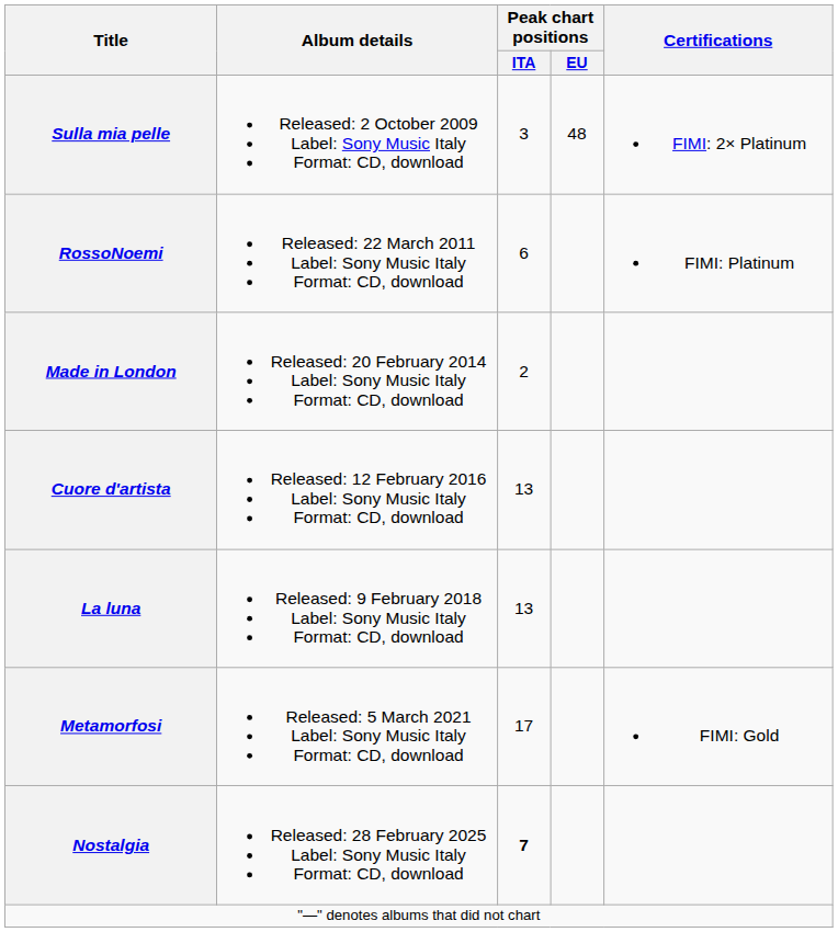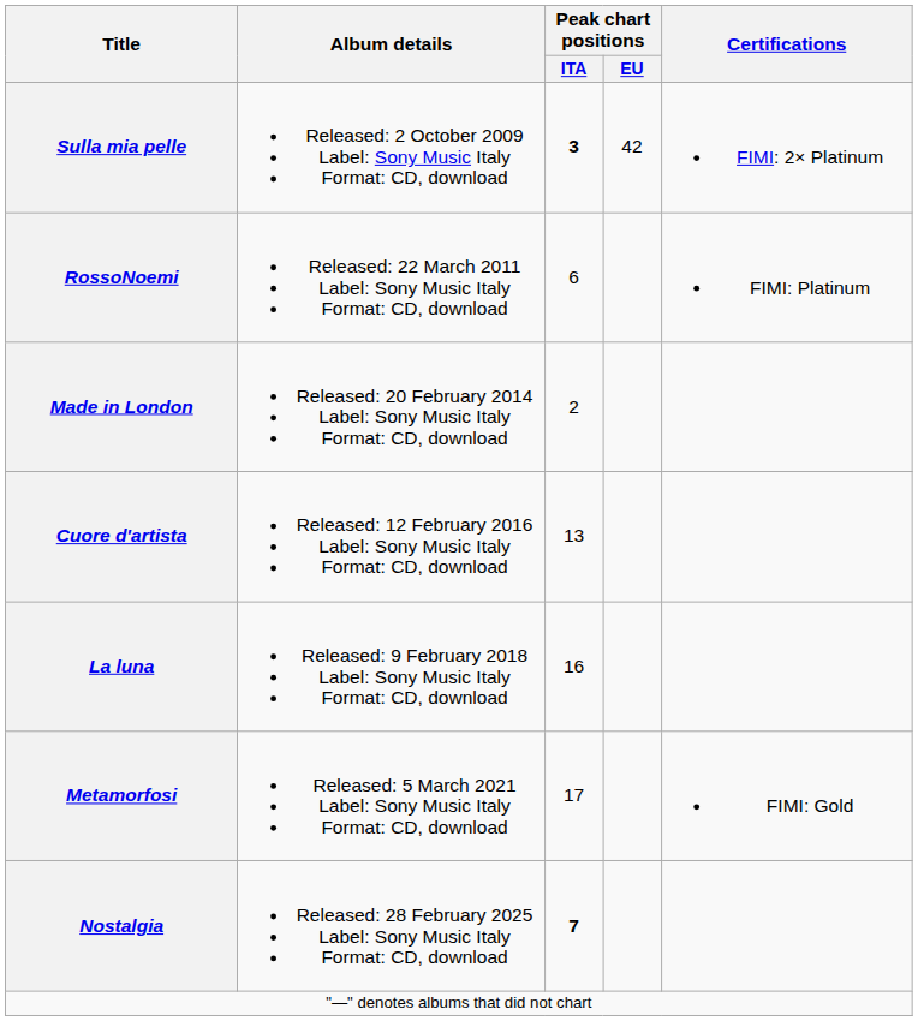Sulla mia pelle | Peak chart positions / ITA: normal -> bold
Sulla mia pelle | Peak chart positions / EU: 48 -> 42
La luna | Peak chart positions / ITA: 13 -> 16
